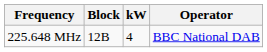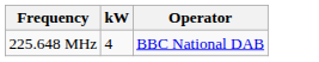- column: Block | 12B
